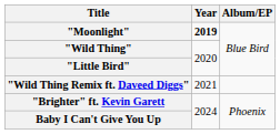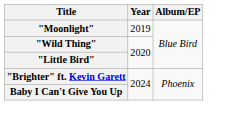"Moonlight" | Year: bold -> normal
- row: "Wild Thing Remix ft. Daveed Diggs" | 2021
